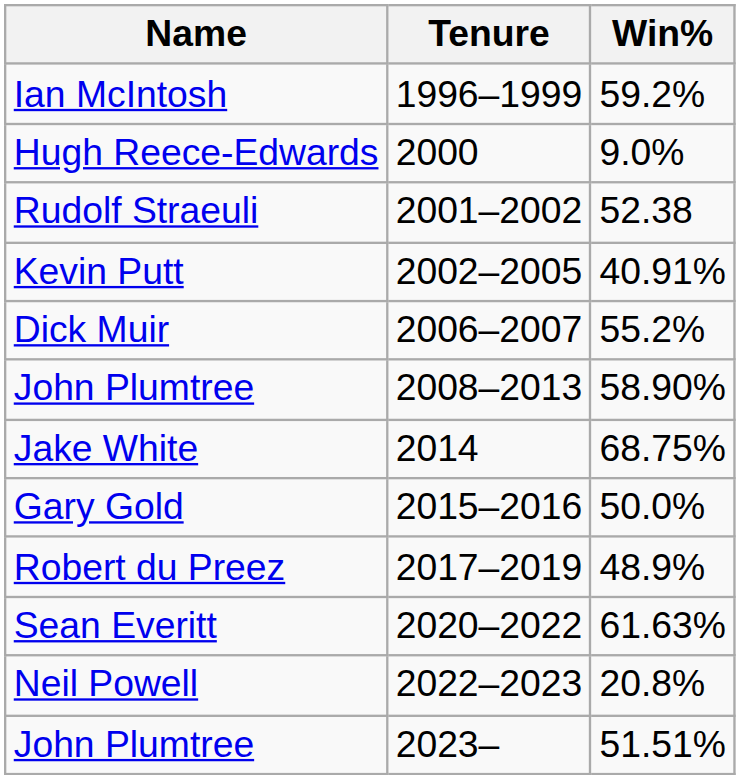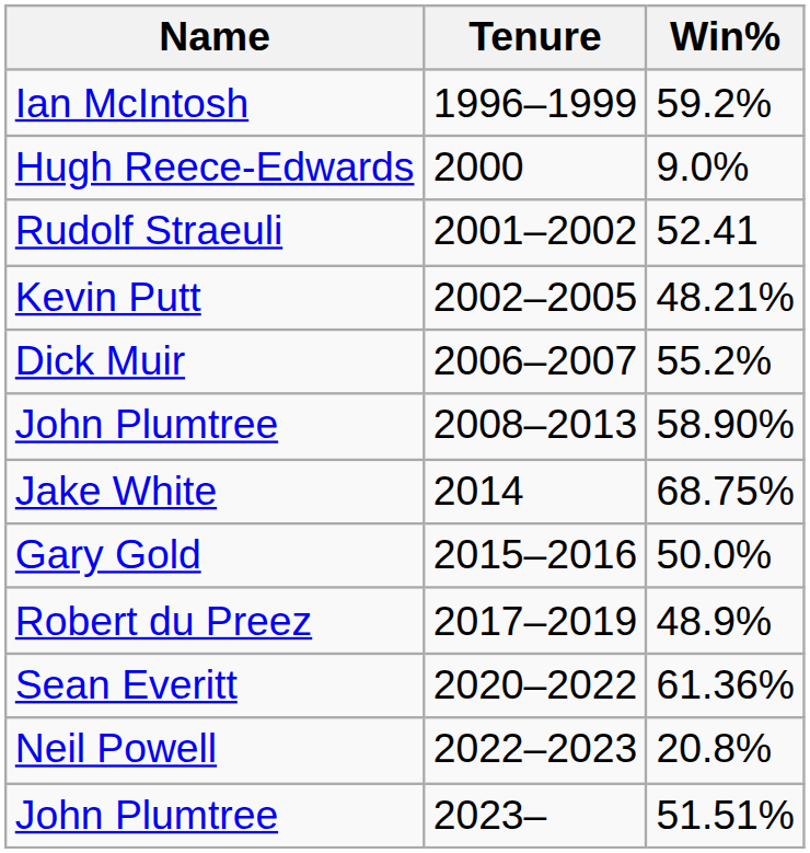Rudolf Straeuli | Win%: 52.38 -> 52.41
Kevin Putt | Win%: 40.91% -> 48.21%
Sean Everitt | Win%: 61.63% -> 61.36%
